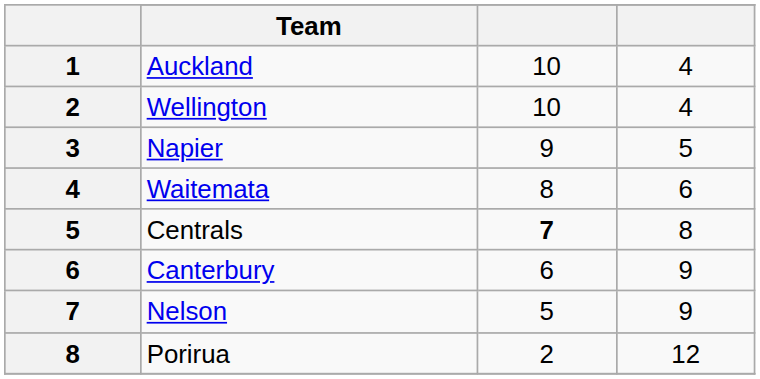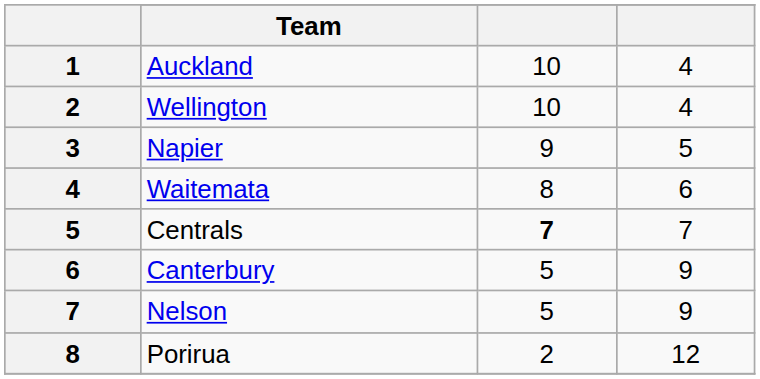Centrals | column 4: 8 -> 7
Canterbury | column 3: 6 -> 5
